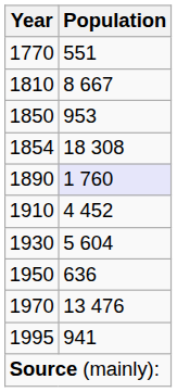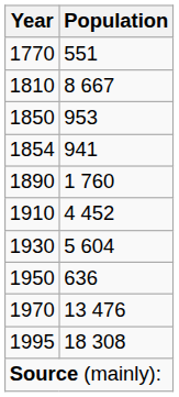1854 | Population: 18 308 -> 941
1890 | Population: lavender background -> no background
1995 | Population: 941 -> 18 308
